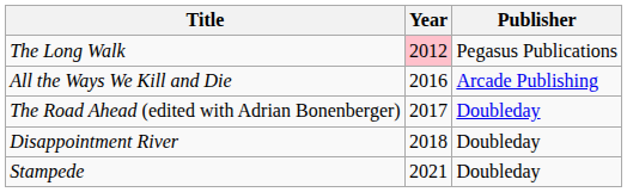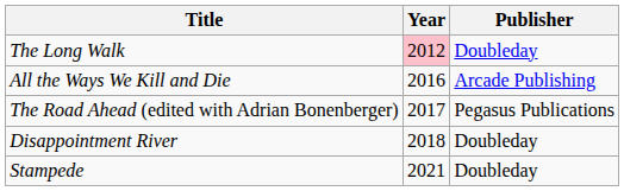The Long Walk | Publisher: Pegasus Publications -> Doubleday
The Road Ahead (edited with Adrian Bonenberger) | Publisher: Doubleday -> Pegasus Publications
